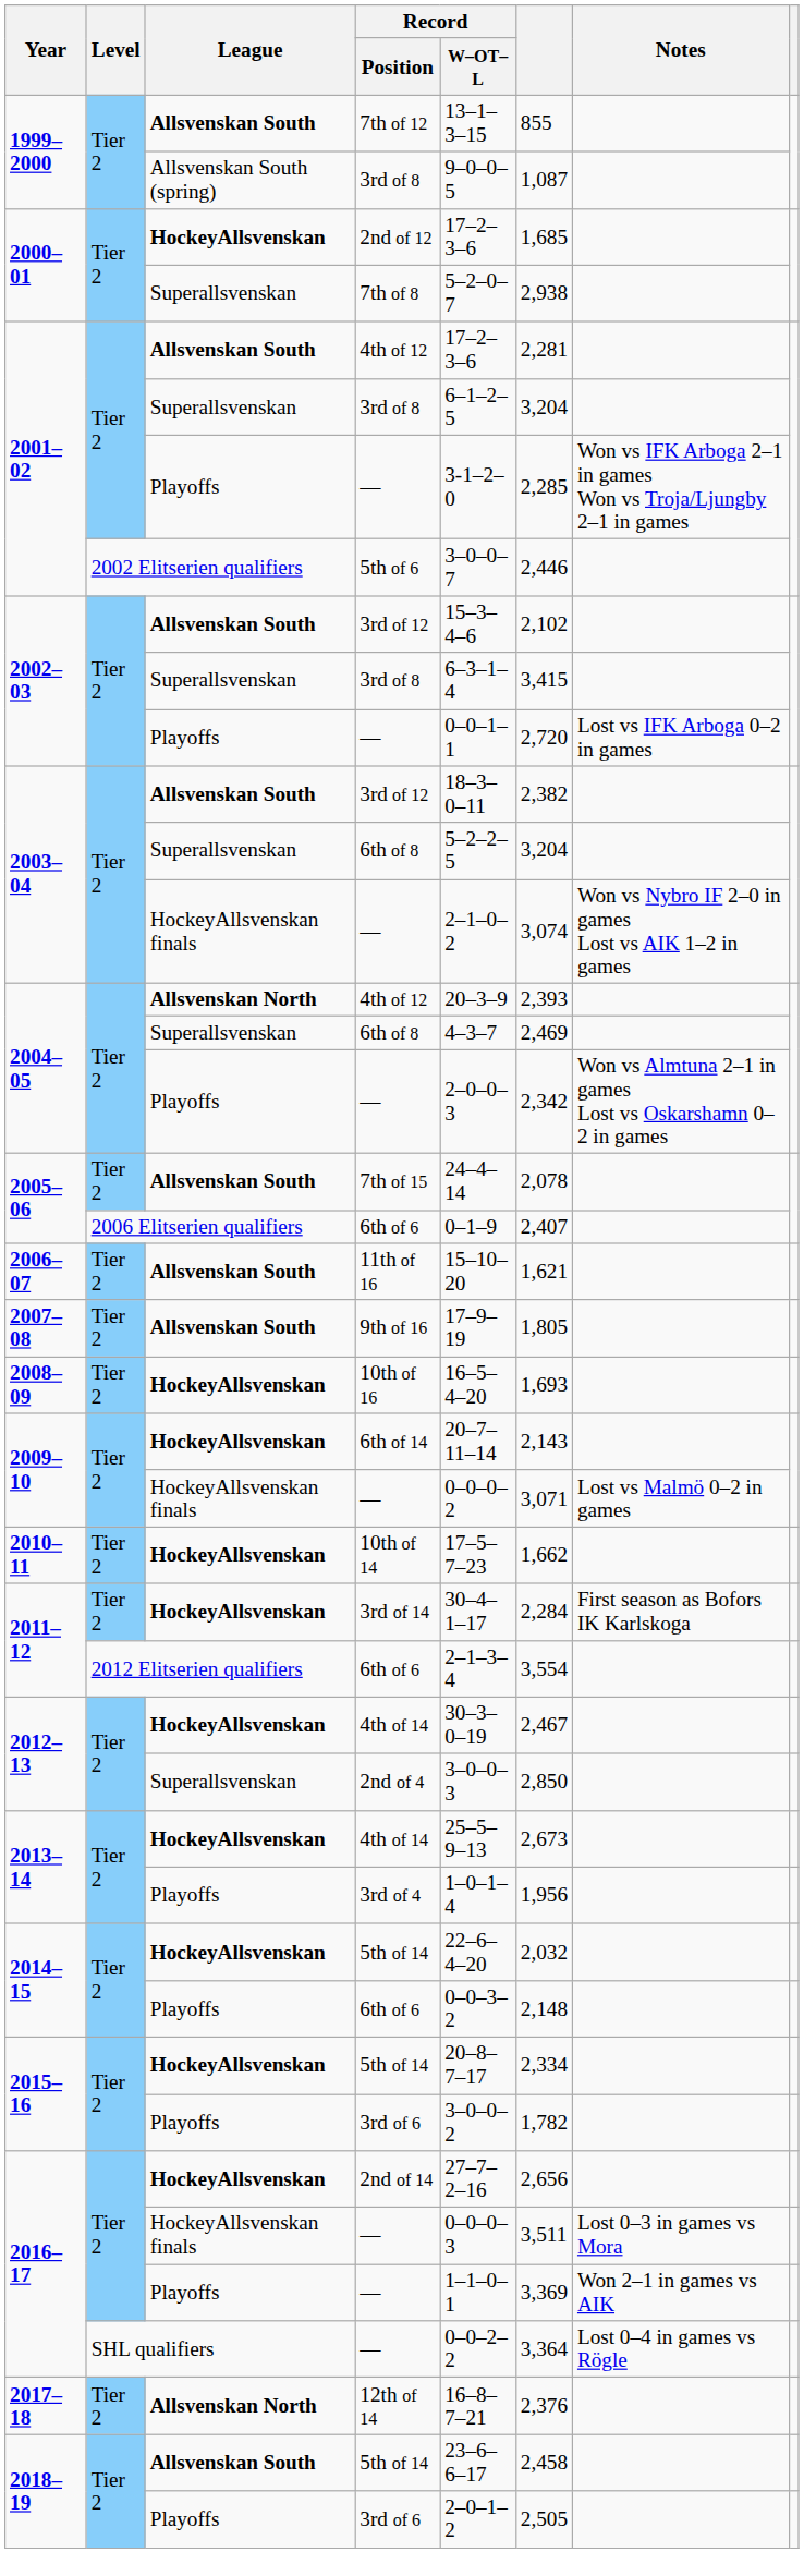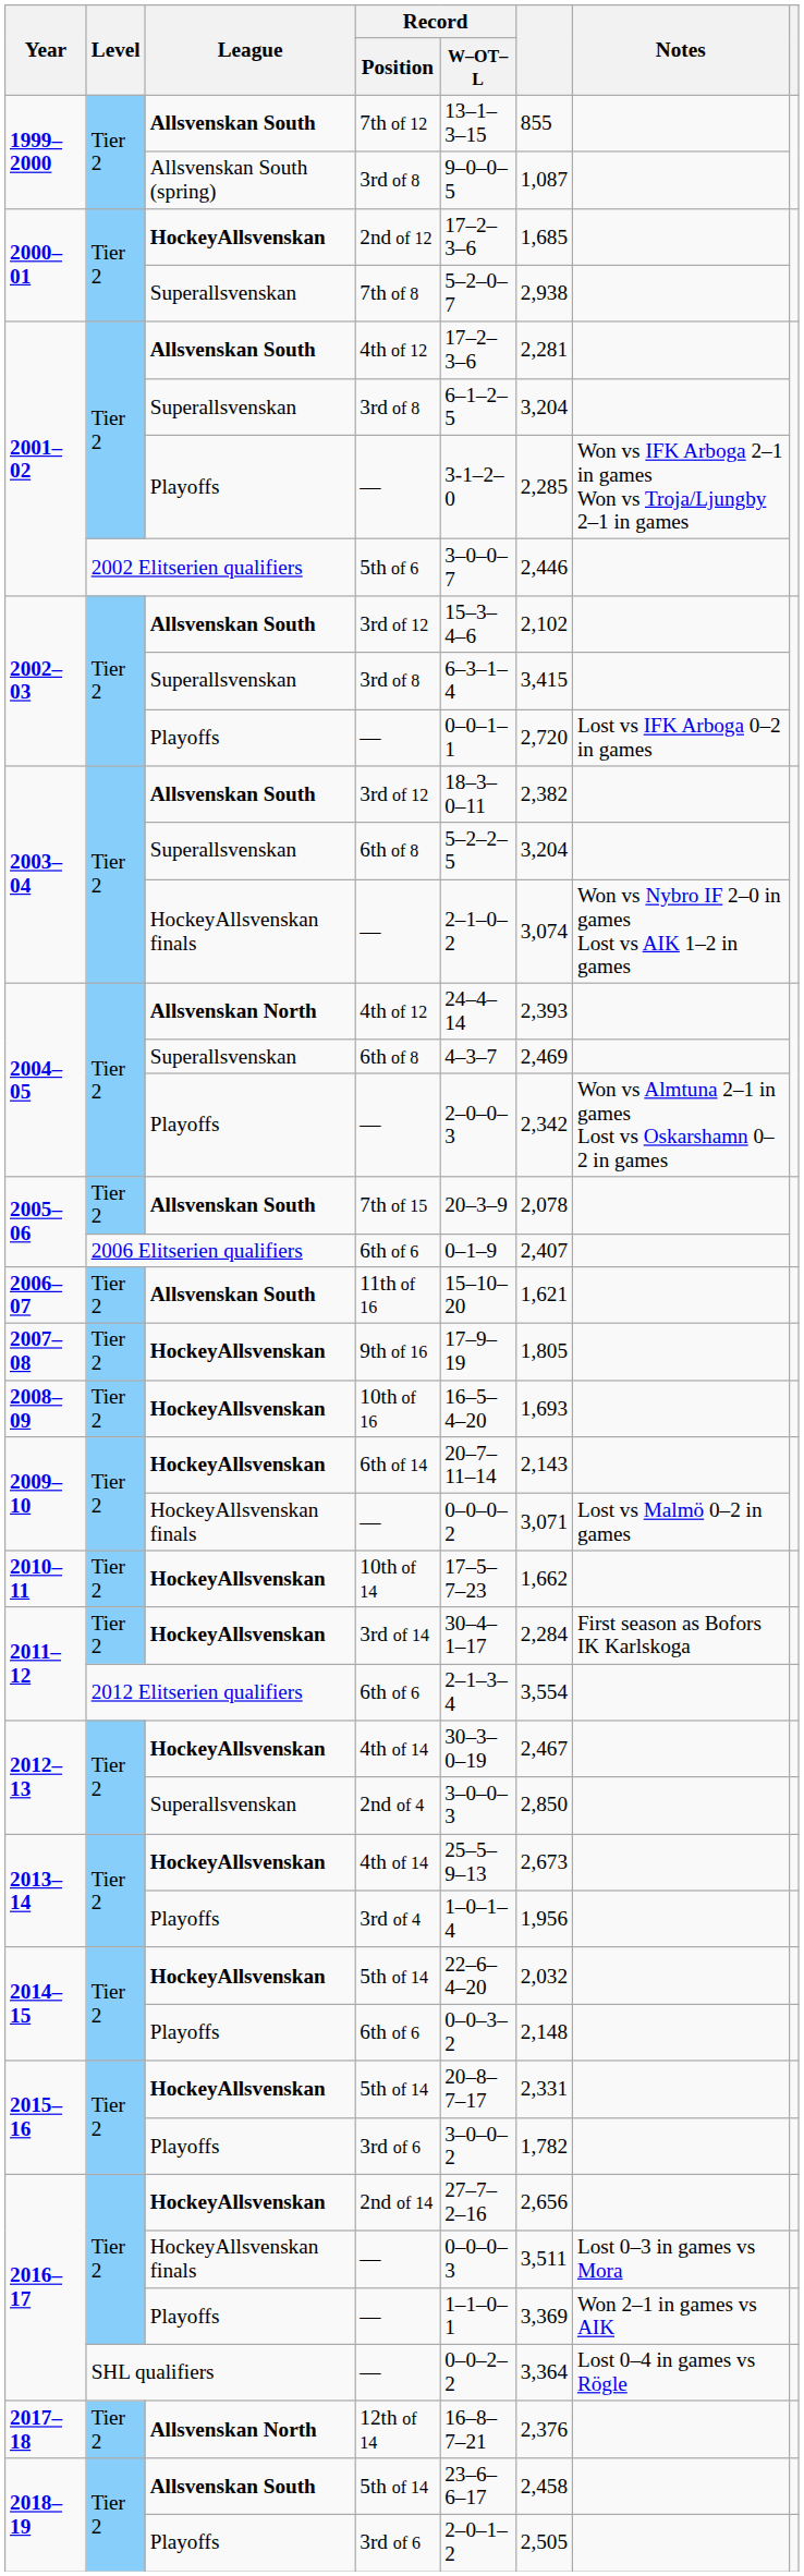2004–05 / 4th of 12 | Record / W–OT–L: 20–3–9 -> 24–4–14
7th of 15 | Record / W–OT–L: 24–4–14 -> 20–3–9
9th of 16 | League: Allsvenskan South -> HockeyAllsvenskan
2015–16 / 5th of 14 | column 6: 2,334 -> 2,331
